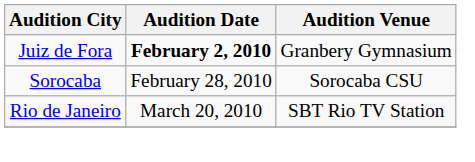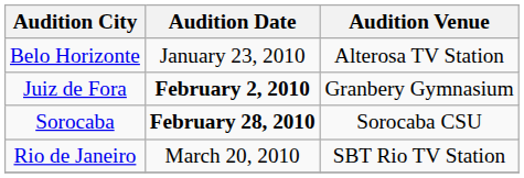+ row: Belo Horizonte | January 23, 2010 | Alterosa TV Station
Sorocaba | Audition Date: normal -> bold
